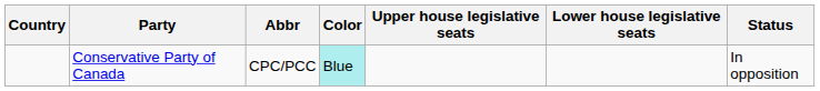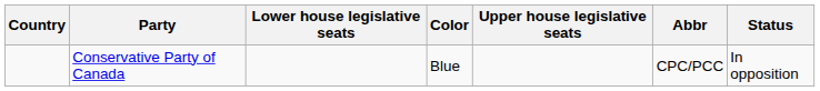columns swapped: Abbr <-> Lower house legislative seats
Conservative Party of Canada | Color: paleturquoise background -> no background
